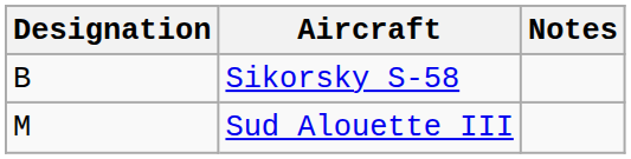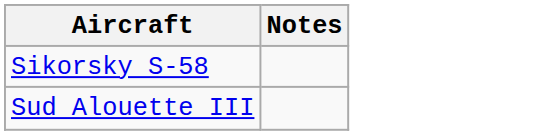- column: Designation | B | M
